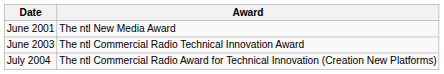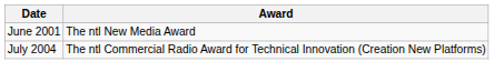- row: June 2003 | The ntl Commercial Radio Technical Innovation Award
